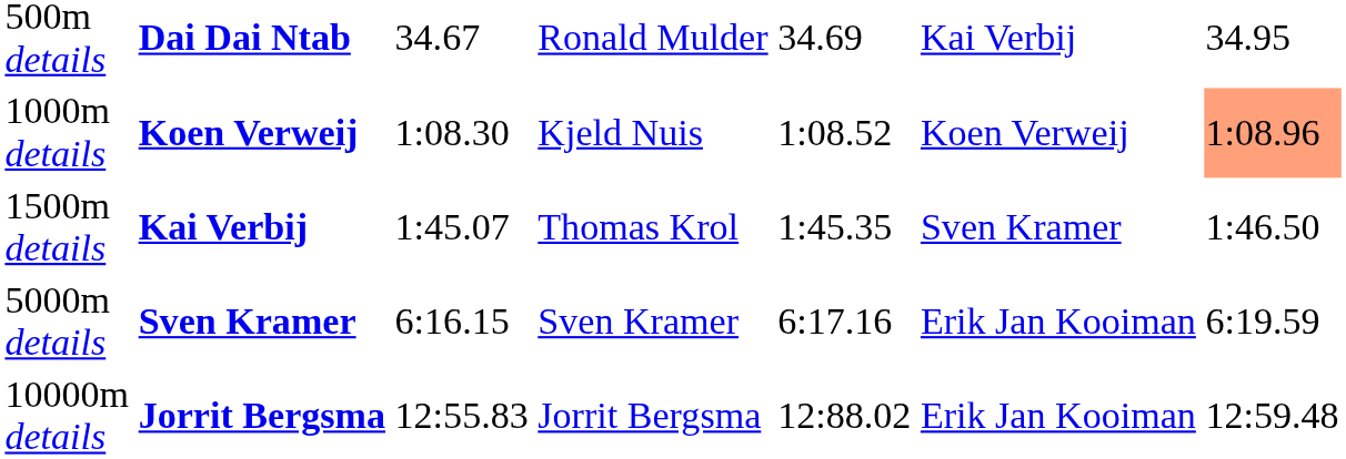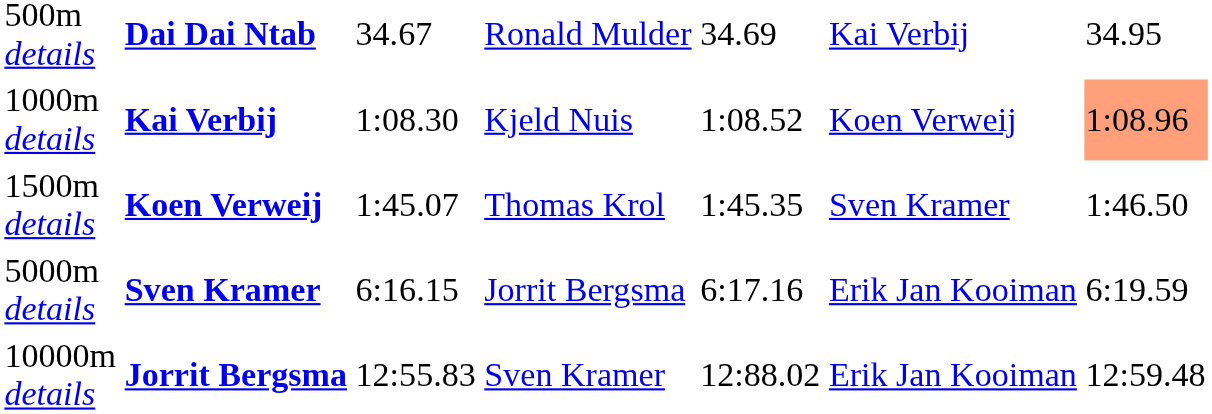1000m details | column 2: Koen Verweij -> Kai Verbij
1500m details | column 2: Kai Verbij -> Koen Verweij
5000m details | column 4: Sven Kramer -> Jorrit Bergsma
10000m details | column 4: Jorrit Bergsma -> Sven Kramer
